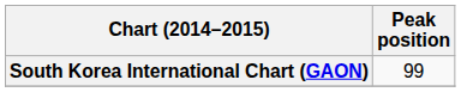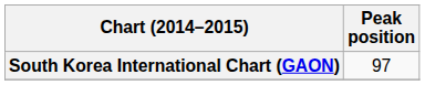South Korea International Chart (GAON) | Peak position: 99 -> 97
